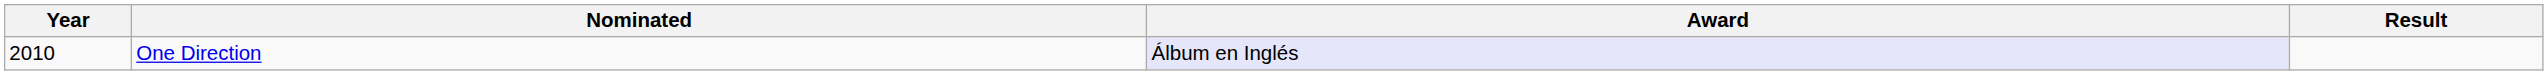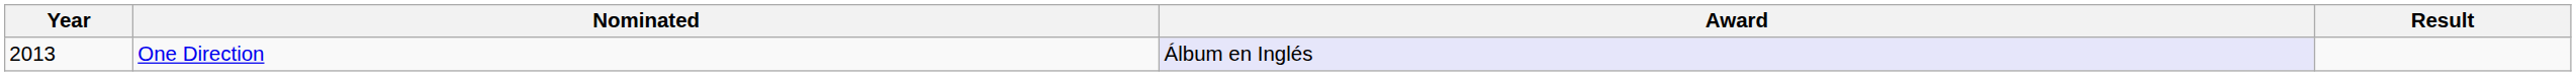One Direction | Year: 2010 -> 2013
